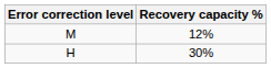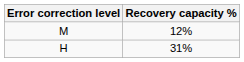H | Recovery capacity %: 30% -> 31%
